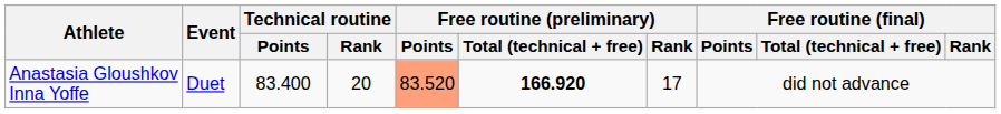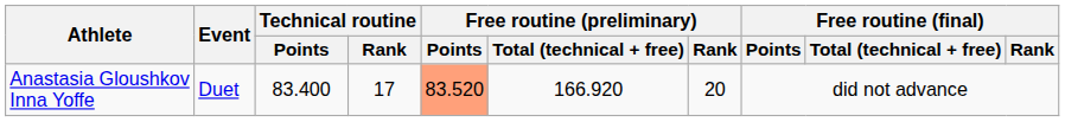Anastasia Gloushkov Inna Yoffe | Technical routine / Rank: 20 -> 17
Anastasia Gloushkov Inna Yoffe | Free routine (preliminary) / Total (technical + free): bold -> normal
Anastasia Gloushkov Inna Yoffe | Free routine (preliminary) / Rank: 17 -> 20
